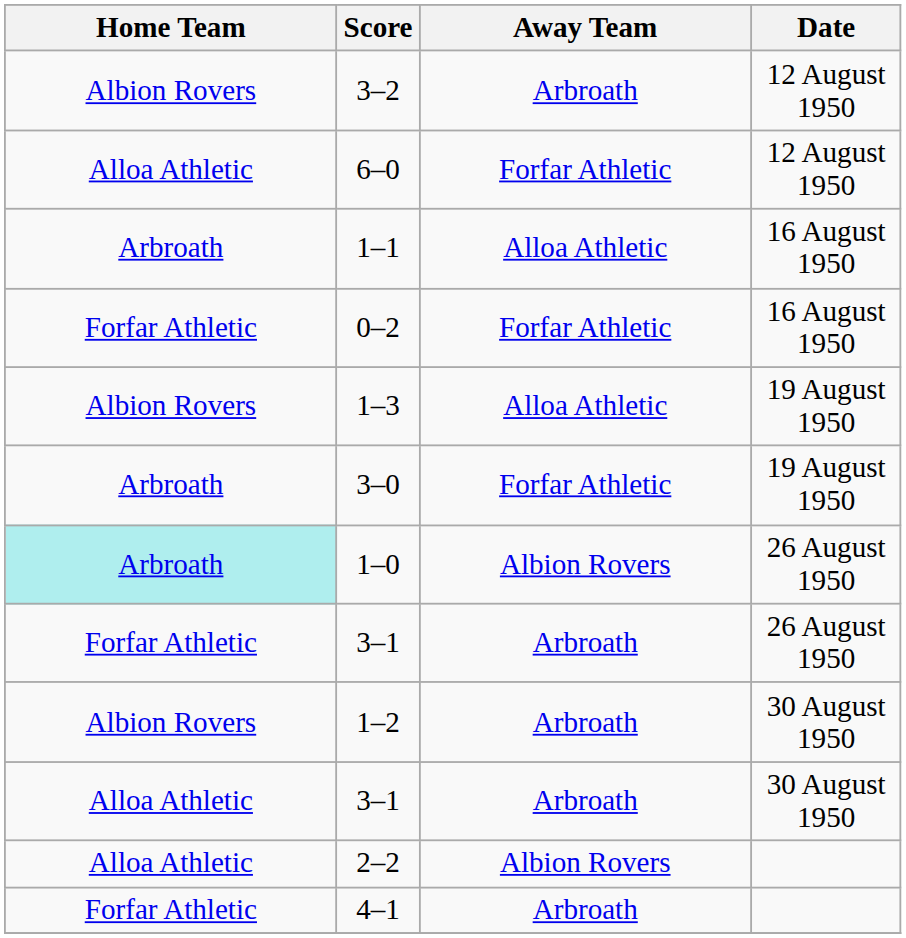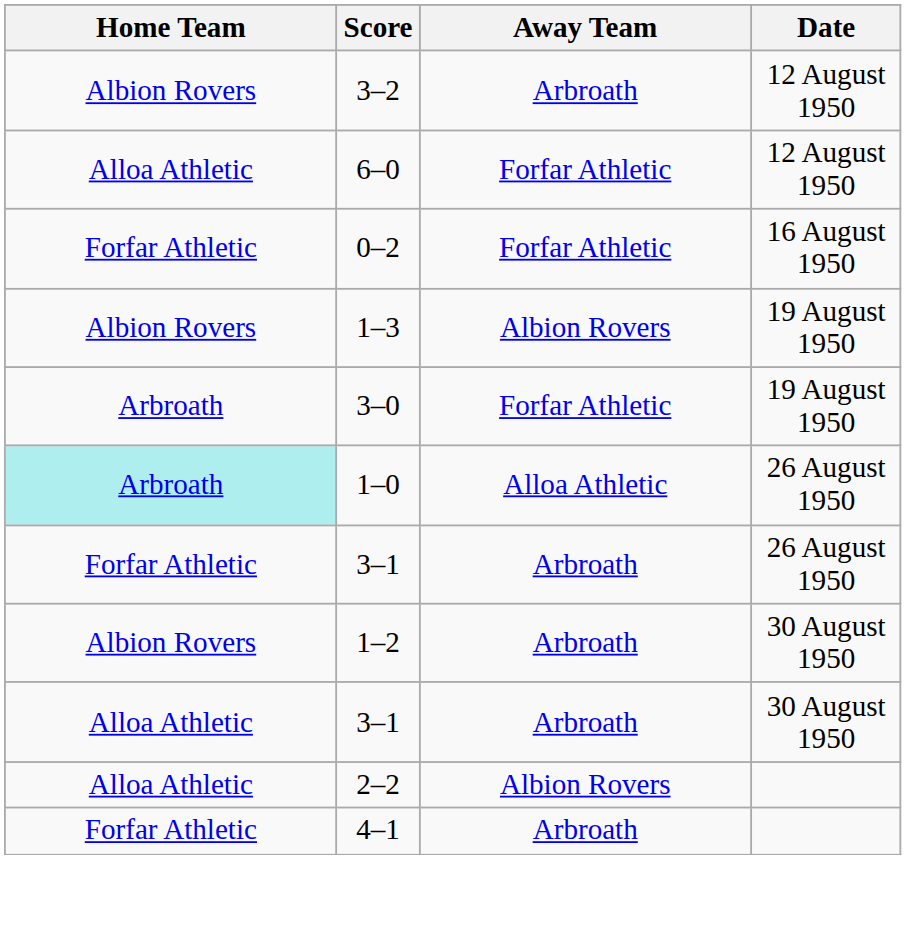- row: Arbroath | 1–1 | Alloa Athletic | 16 August 1950
1–3 | Away Team: Alloa Athletic -> Albion Rovers
1–0 | Away Team: Albion Rovers -> Alloa Athletic
